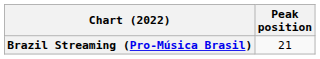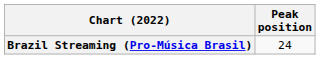Brazil Streaming (Pro-Música Brasil) | Peak position: 21 -> 24
